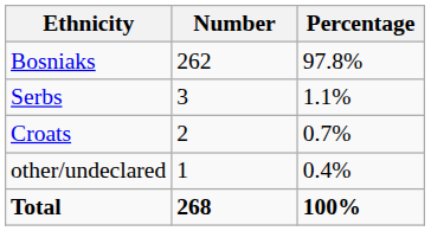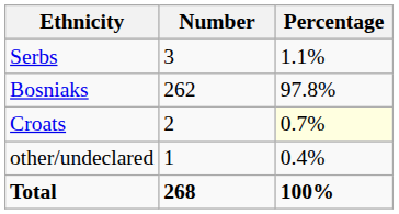rows swapped: Bosniaks <-> Serbs
Croats | Percentage: no background -> lightyellow background
